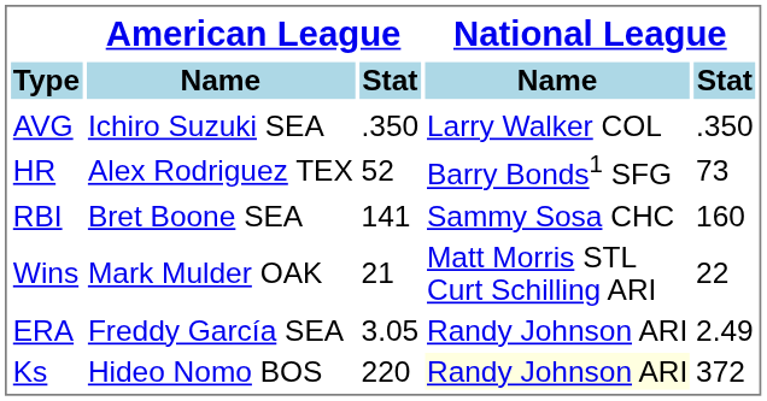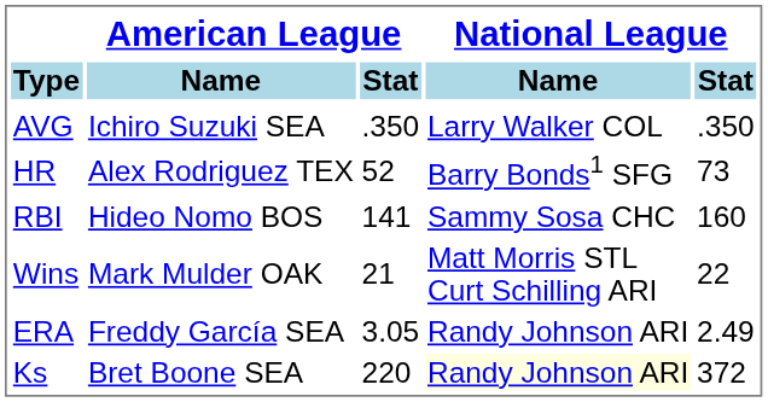RBI | American League / Name: Bret Boone SEA -> Hideo Nomo BOS
Ks | American League / Name: Hideo Nomo BOS -> Bret Boone SEA
